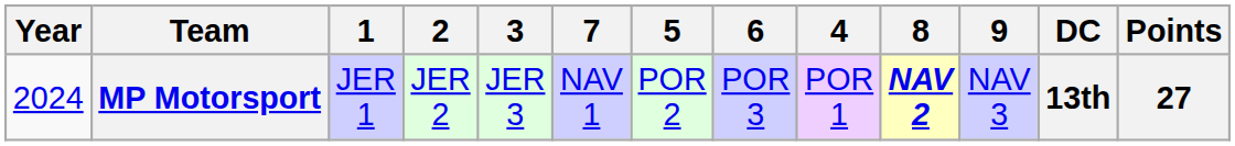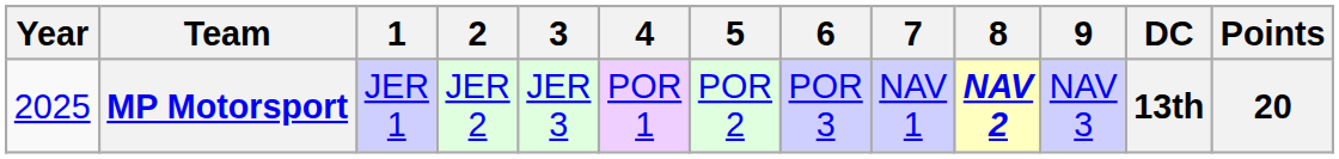columns swapped: 4 <-> 7
MP Motorsport | Year: 2024 -> 2025
MP Motorsport | Points: 27 -> 20
